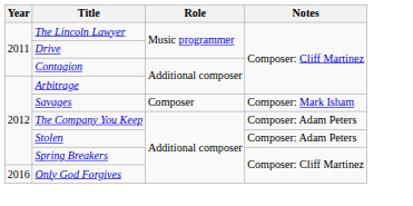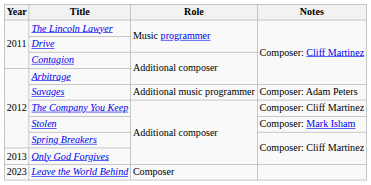Savages | Role: Composer -> Additional music programmer
Savages | Notes: Composer: Mark Isham -> Composer: Adam Peters
The Company You Keep | Notes: Composer: Adam Peters -> Composer: Cliff Martinez
Stolen | Notes: Composer: Adam Peters -> Composer: Mark Isham
Only God Forgives | Year: 2016 -> 2013
+ row: 2023 | Leave the World Behind | Composer
